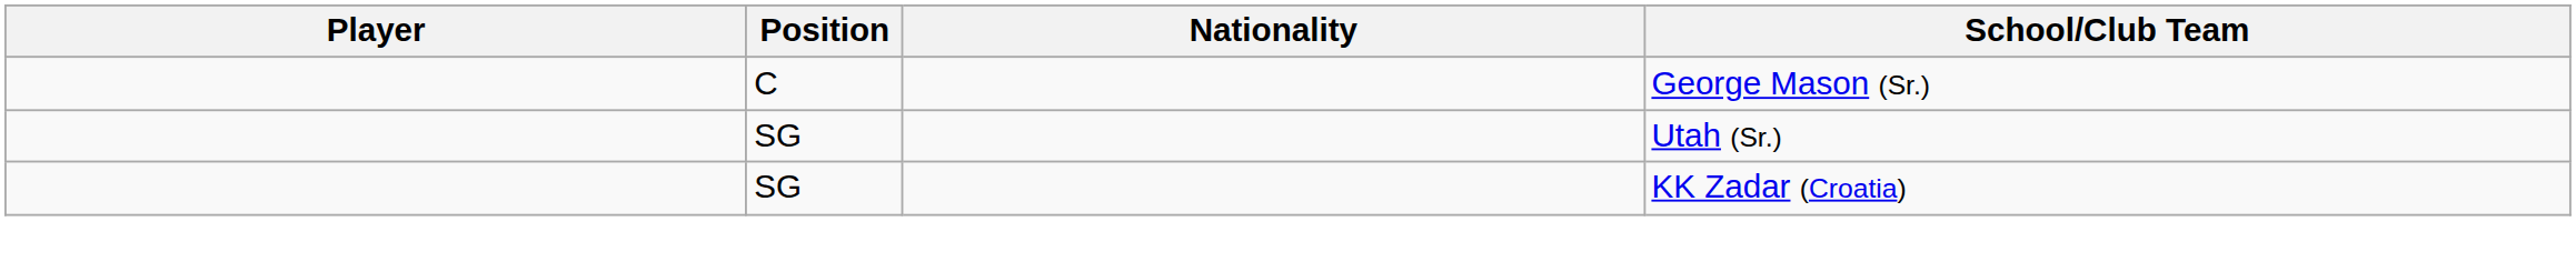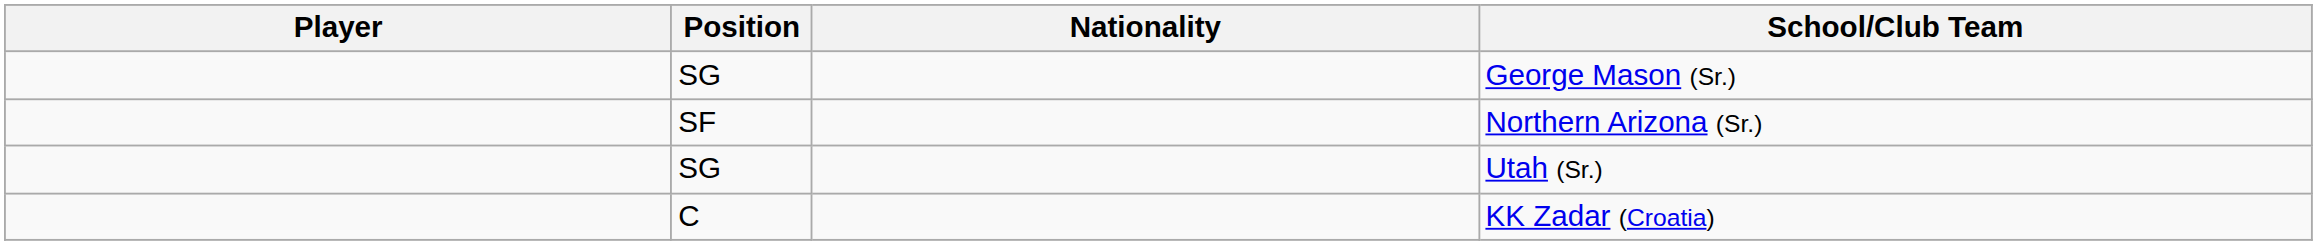George Mason (Sr.) | Position: C -> SG
+ row: SF | Northern Arizona (Sr.)
KK Zadar (Croatia) | Position: SG -> C
